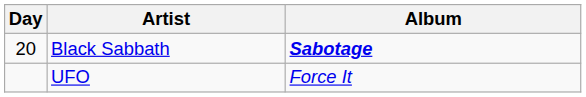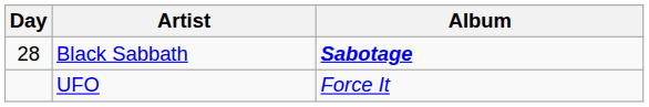Black Sabbath | Day: 20 -> 28
